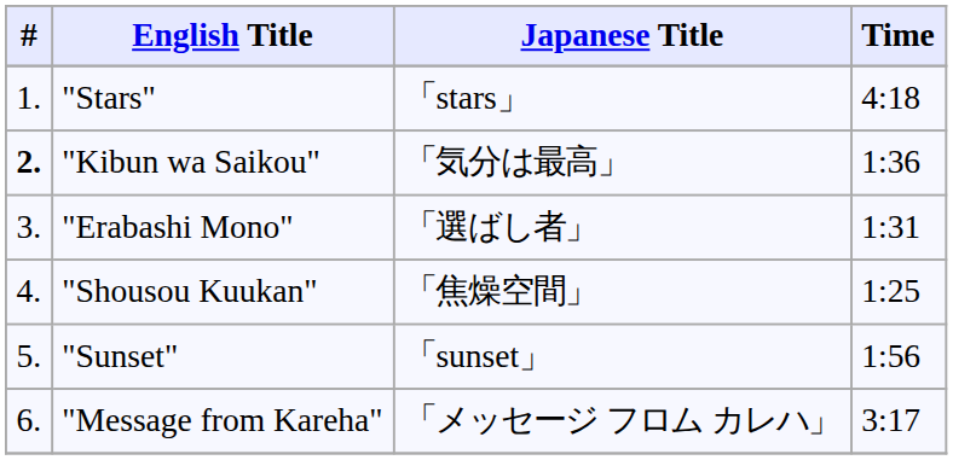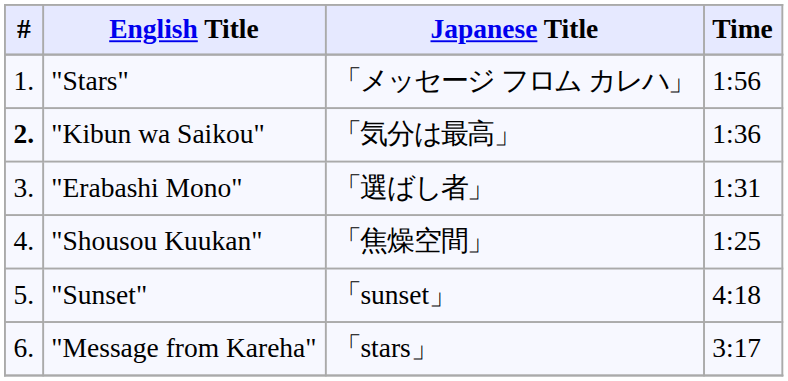"Stars" | Japanese Title: 「stars」 -> 「メッセージ フロム カレハ」
"Stars" | Time: 4:18 -> 1:56
"Sunset" | Time: 1:56 -> 4:18
"Message from Kareha" | Japanese Title: 「メッセージ フロム カレハ」 -> 「stars」
